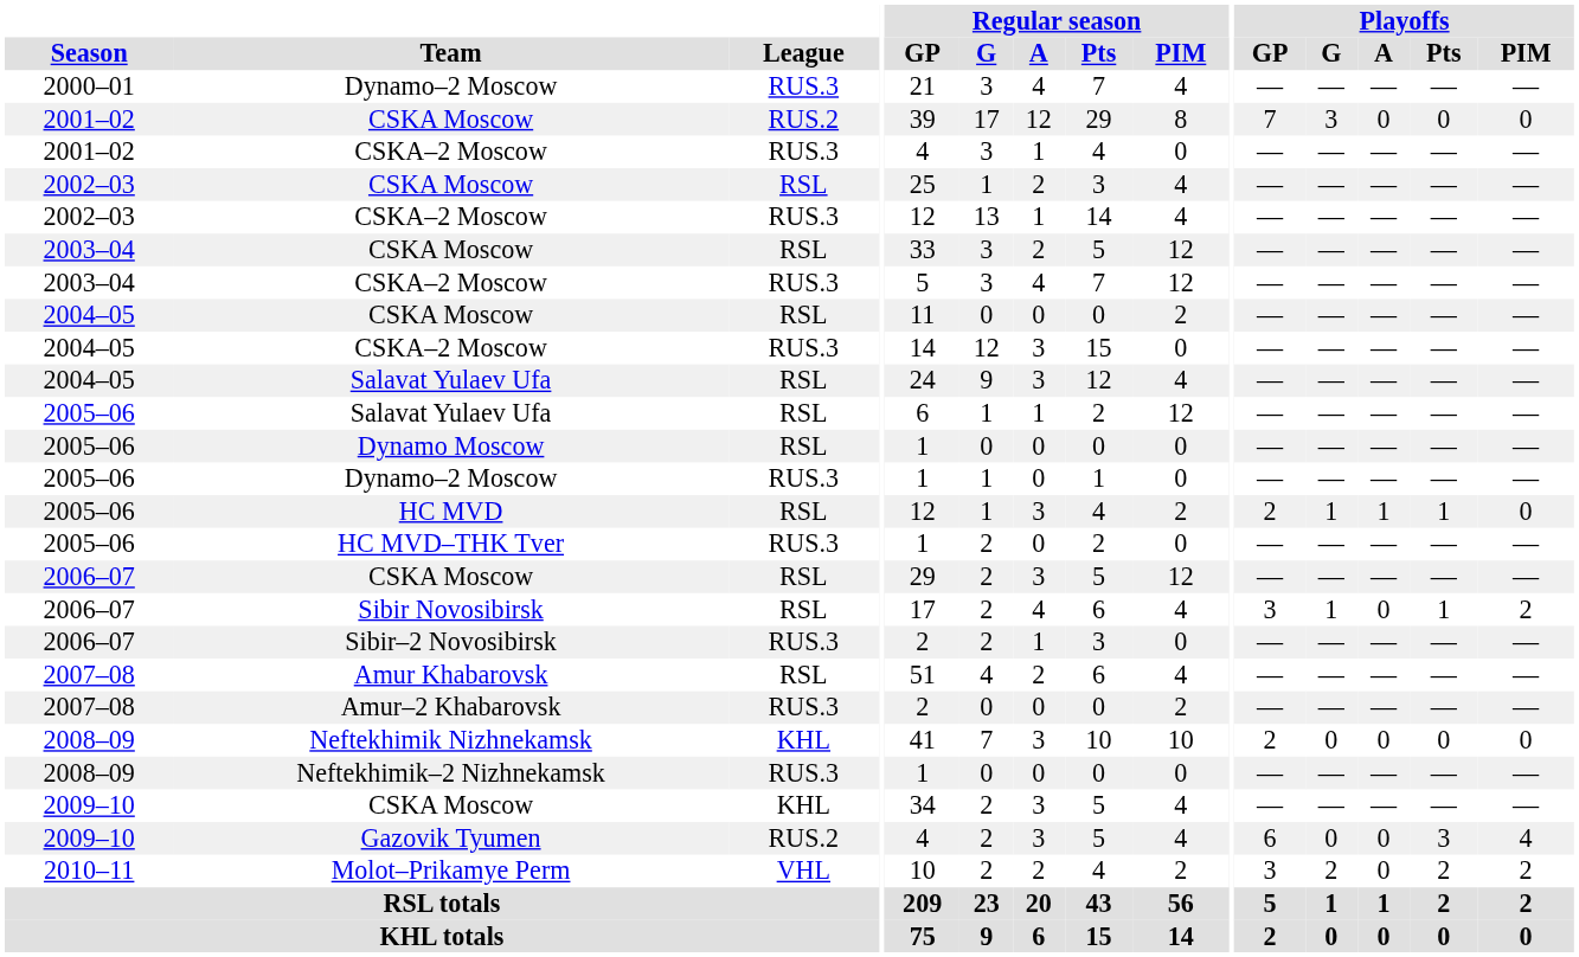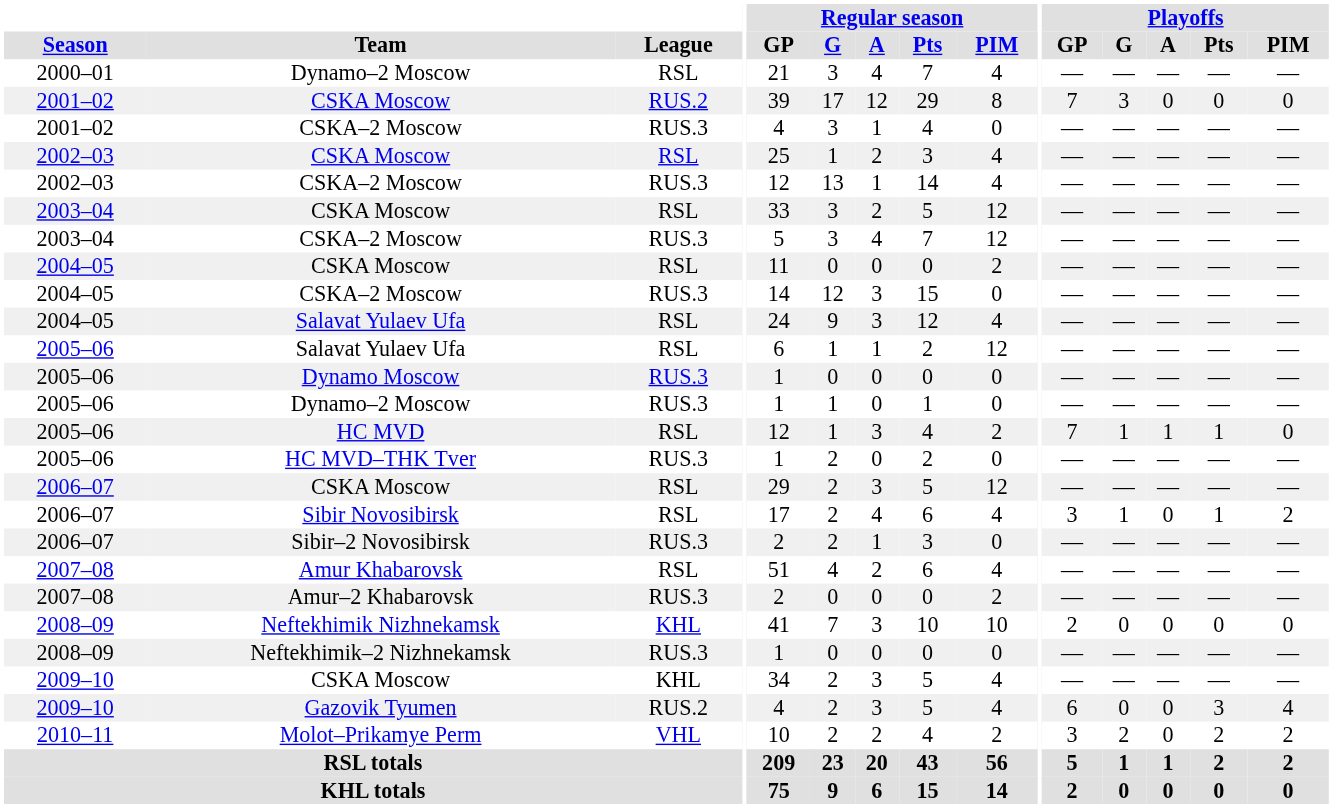2000–01 / Dynamo–2 Moscow | League: RUS.3 -> RSL
Dynamo Moscow | League: RSL -> RUS.3
HC MVD | Playoffs / GP: 2 -> 7
